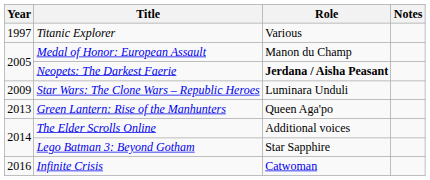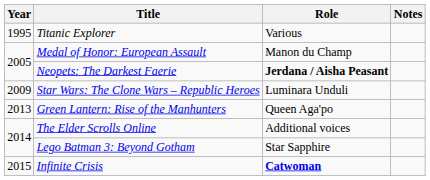Titanic Explorer | Year: 1997 -> 1995
Infinite Crisis | Year: 2016 -> 2015
Infinite Crisis | Role: normal -> bold
